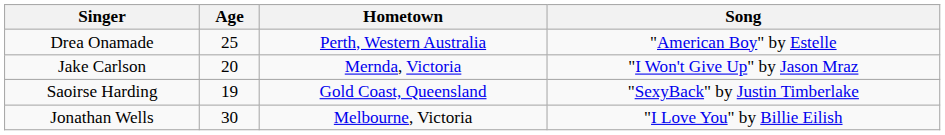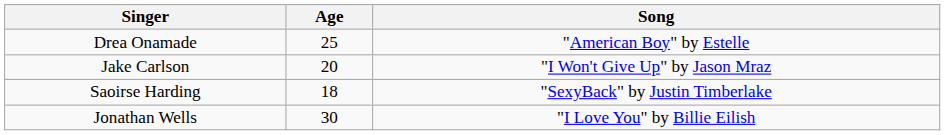- column: Hometown | Perth, Western Australia | Mernda, Victoria | Gold Coast, Queensland | Melbourne, Victoria
Saoirse Harding | Age: 19 -> 18
